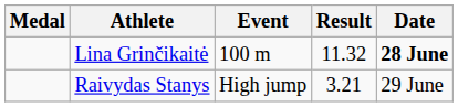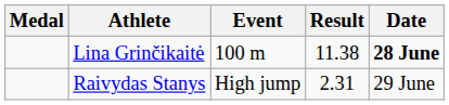Lina Grinčikaitė | Result: 11.32 -> 11.38
Raivydas Stanys | Result: 3.21 -> 2.31
